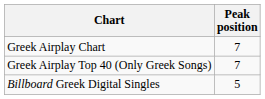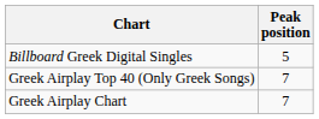rows swapped: Billboard Greek Digital Singles <-> Greek Airplay Chart
